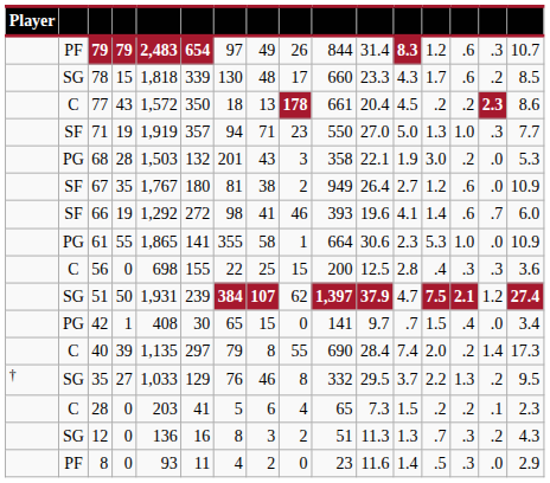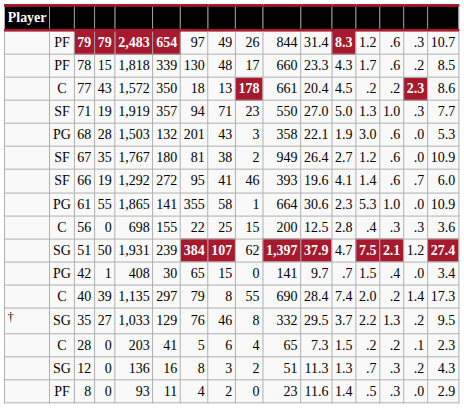78 | column 2: SG -> PF
68 | column 14: .2 -> .6
66 | column 7: 98 -> 95
